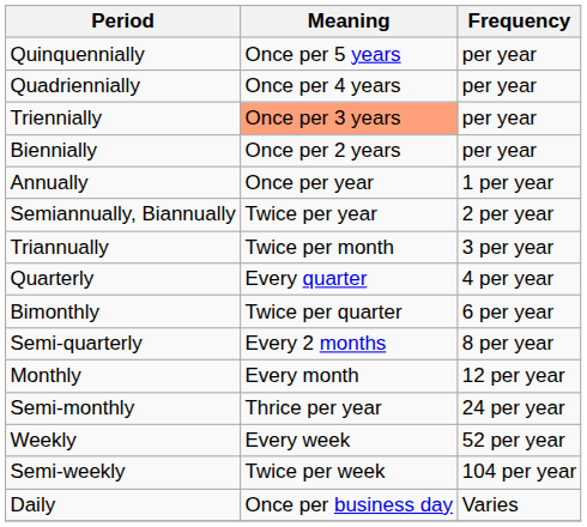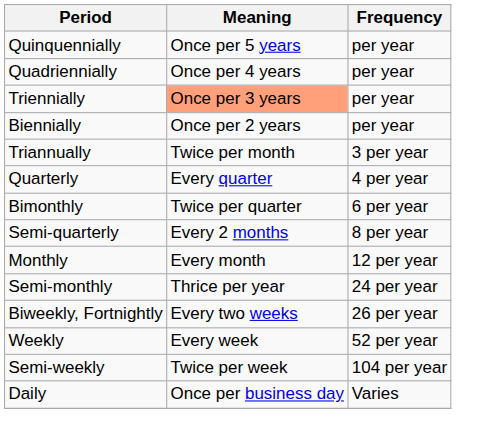- row: Annually | Once per year | 1 per year
- row: Semiannually, Biannually | Twice per year | 2 per year
+ row: Biweekly, Fortnightly | Every two weeks | 26 per year
